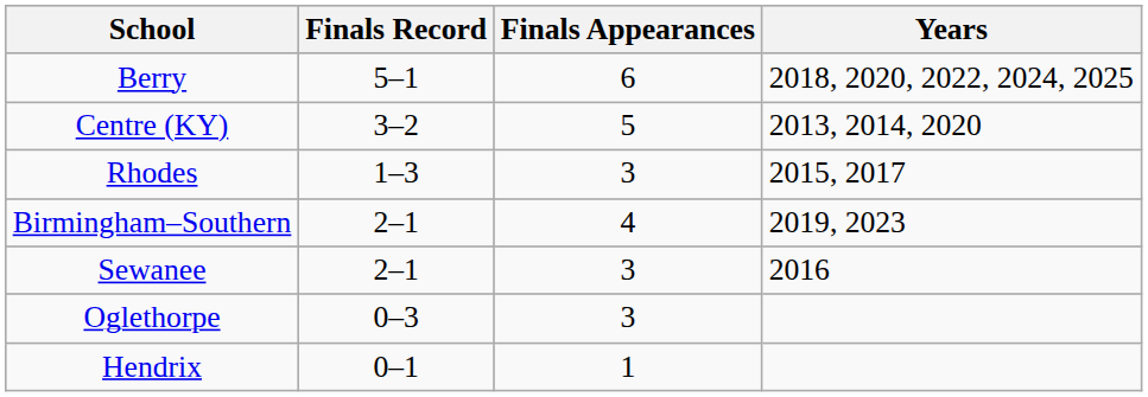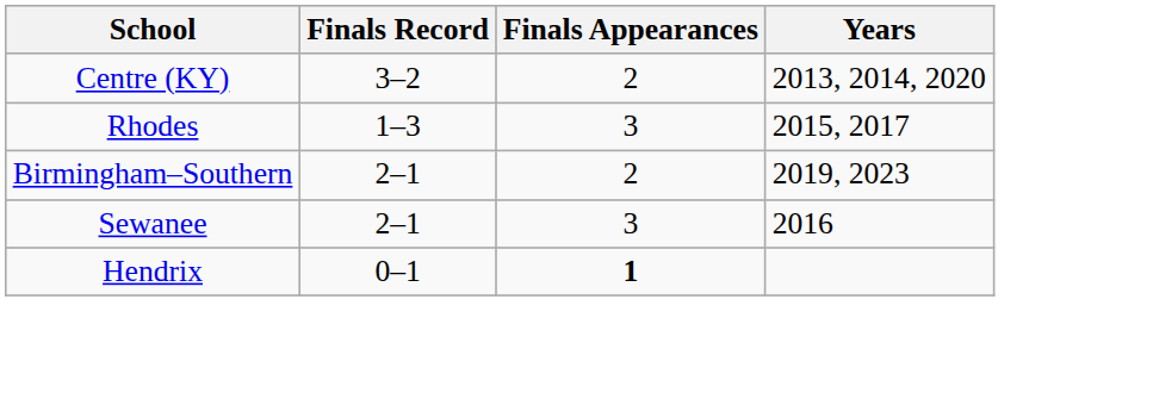- row: Berry | 5–1 | 6 | 2018, 2020, 2022, 2024, 2025
Centre (KY) | Finals Appearances: 5 -> 2
Birmingham–Southern | Finals Appearances: 4 -> 2
- row: Oglethorpe | 0–3 | 3
Hendrix | Finals Appearances: normal -> bold
